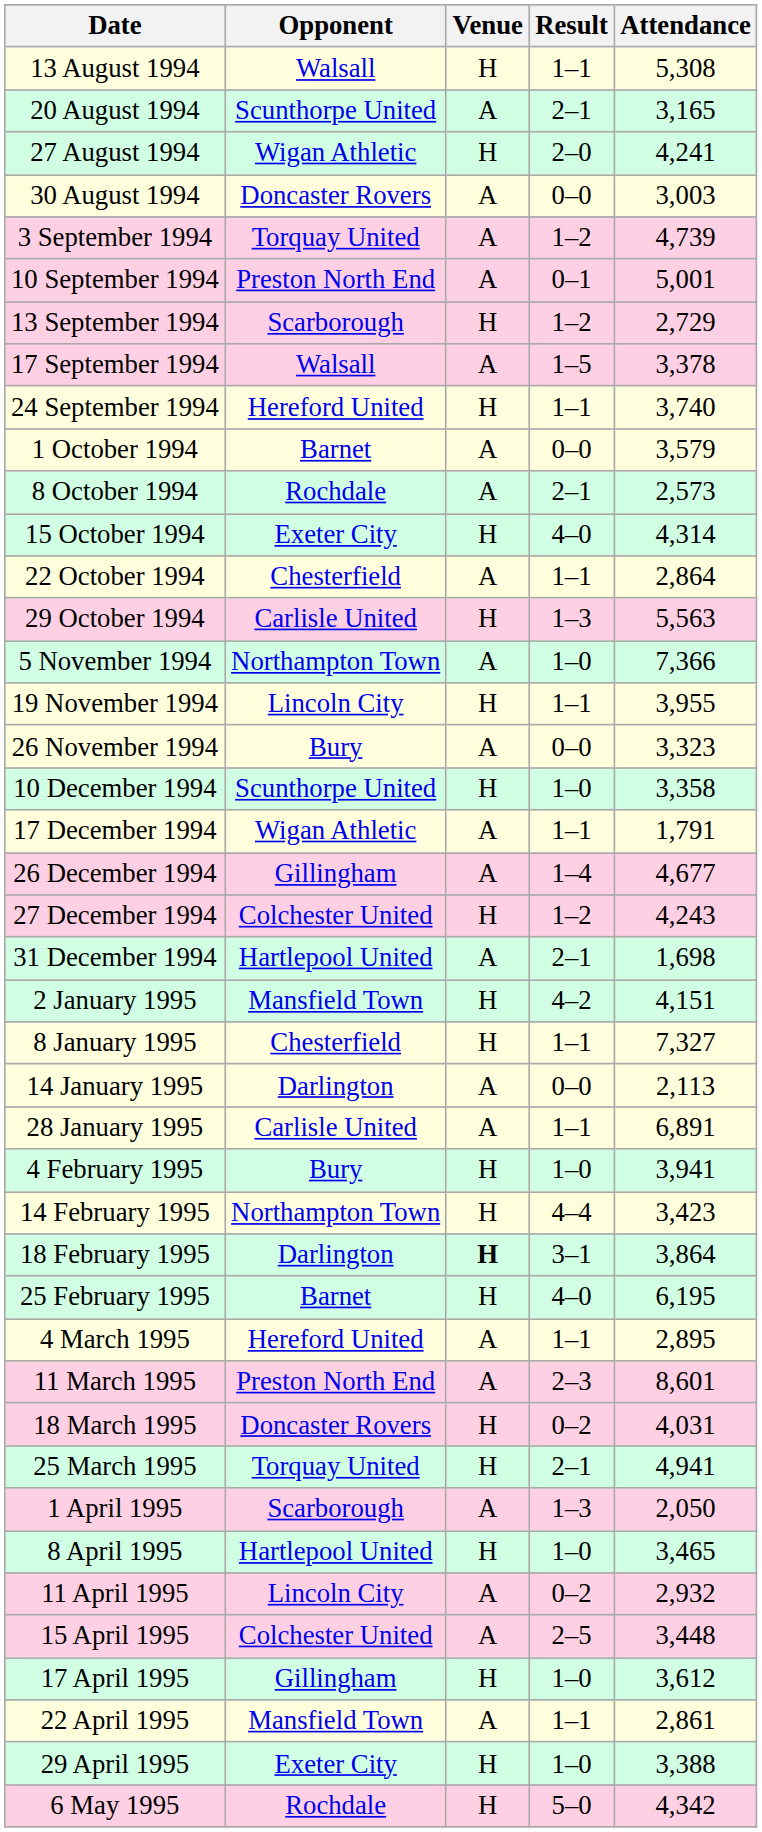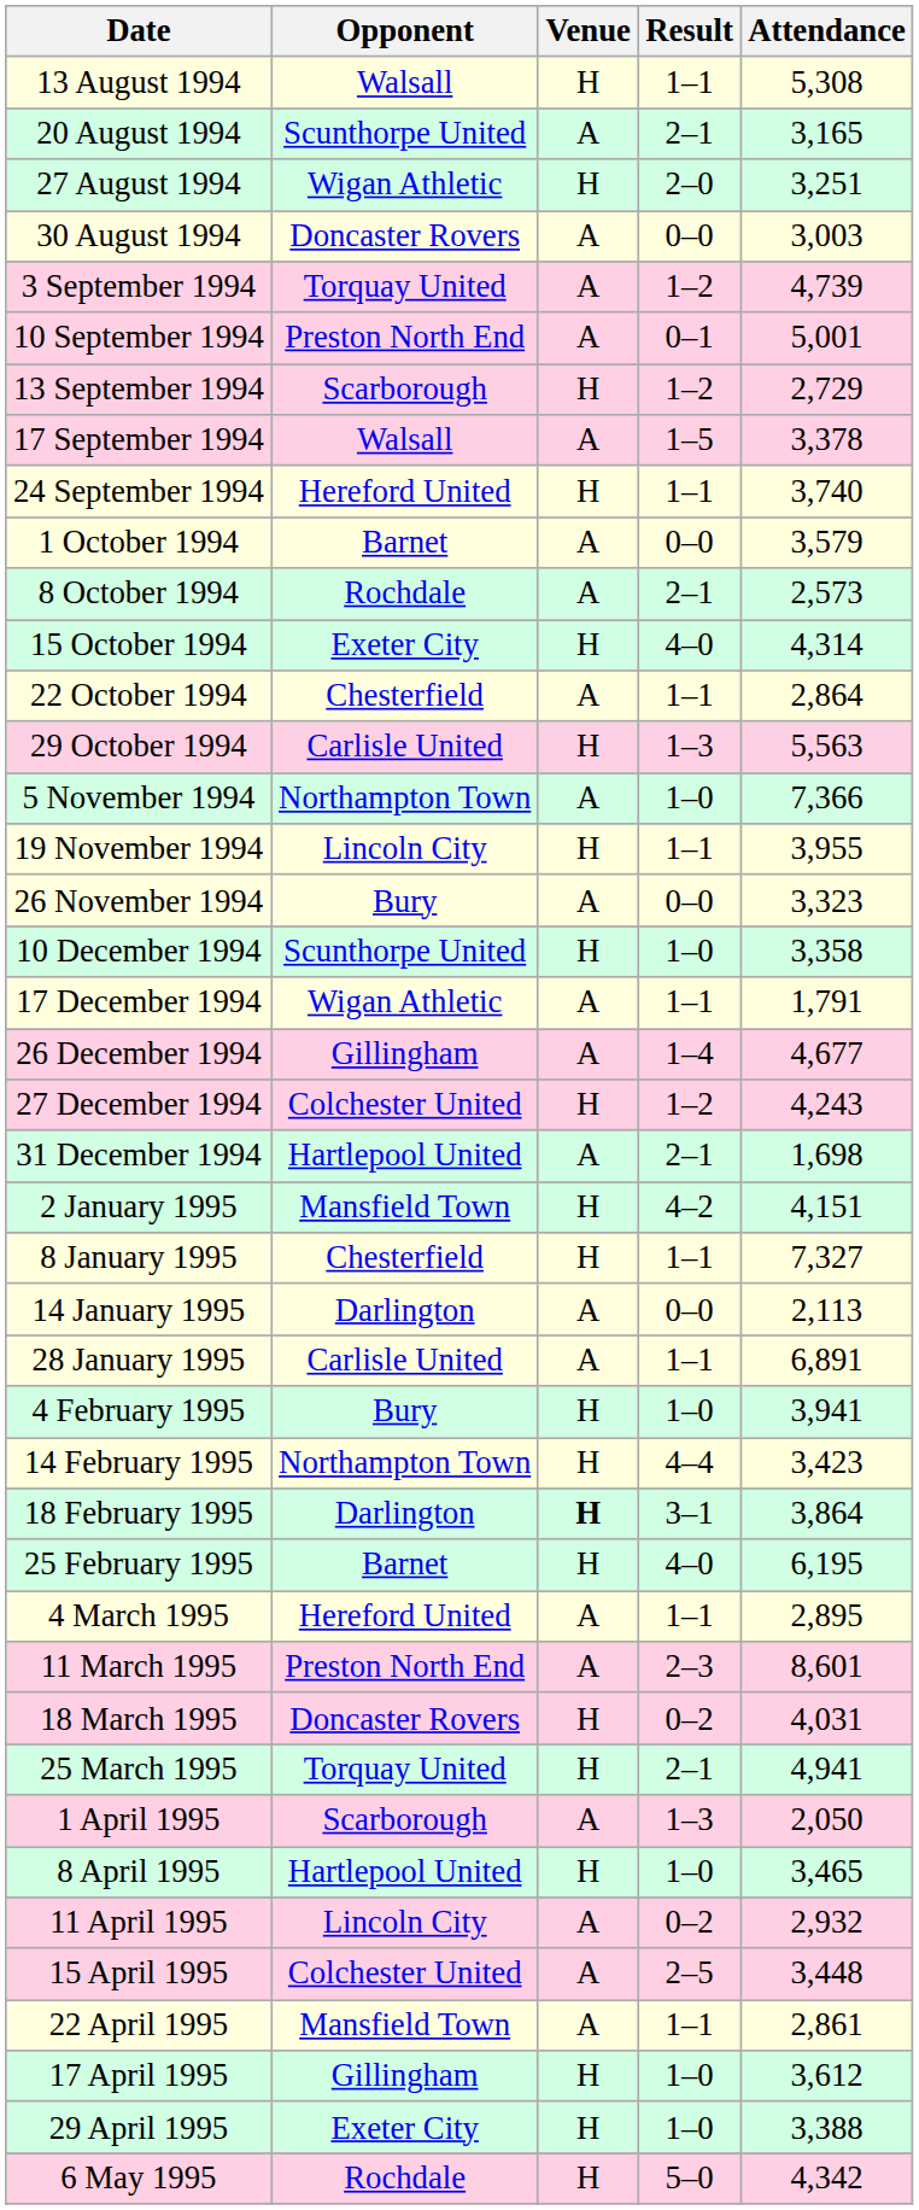27 August 1994 | Attendance: 4,241 -> 3,251
rows swapped: 17 April 1995 <-> 22 April 1995
